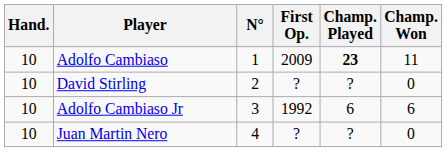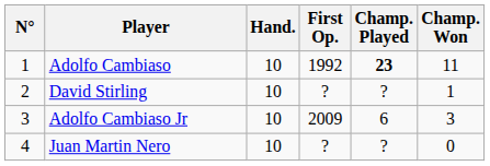columns swapped: N° <-> Hand.
Adolfo Cambiaso | First Op.: 2009 -> 1992
David Stirling | Champ. Won: 0 -> 1
Adolfo Cambiaso Jr | First Op.: 1992 -> 2009
Adolfo Cambiaso Jr | Champ. Won: 6 -> 3
